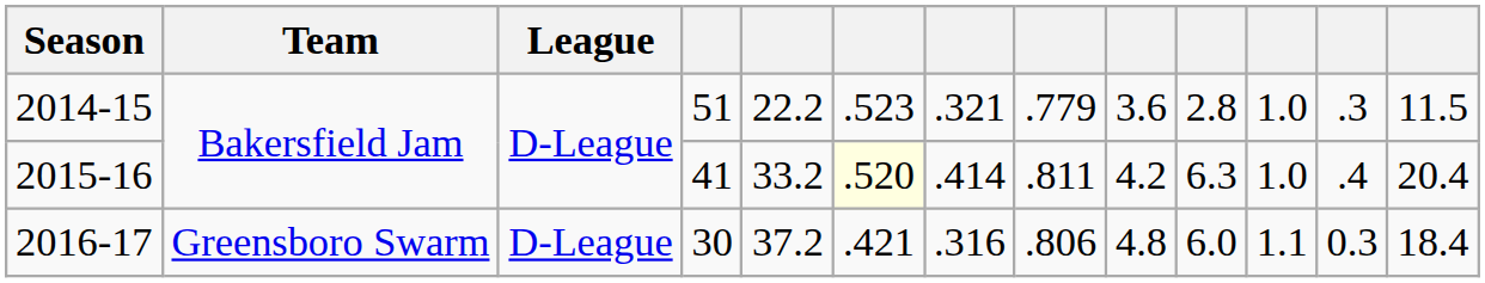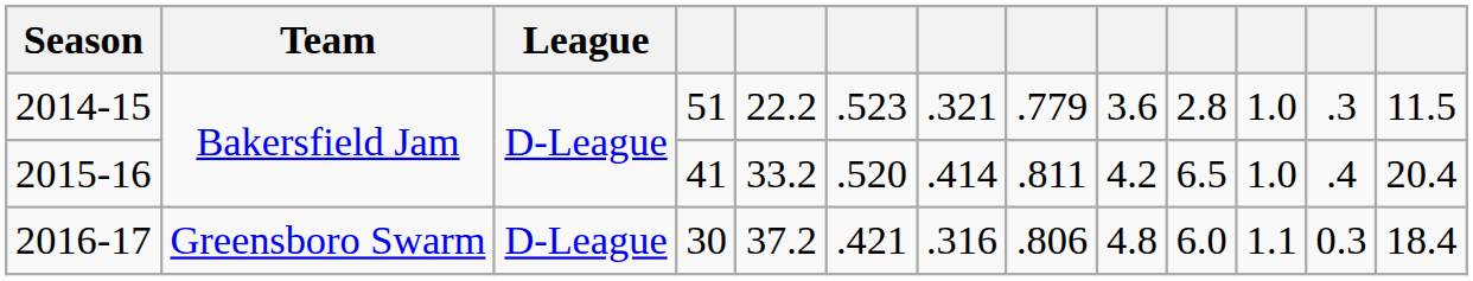2015-16 | column 6: lightyellow background -> no background
2015-16 | column 10: 6.3 -> 6.5
